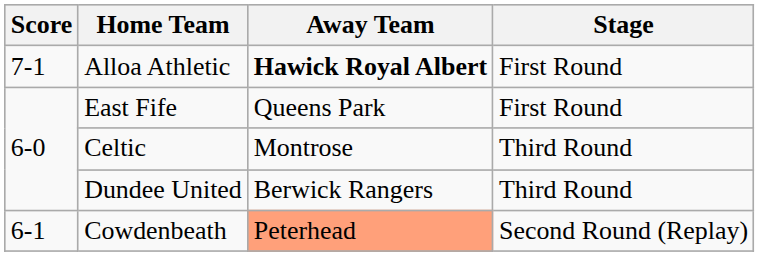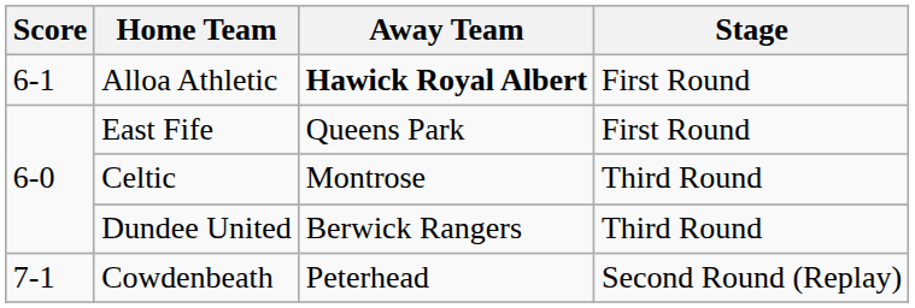Alloa Athletic | Score: 7-1 -> 6-1
Cowdenbeath | Score: 6-1 -> 7-1
Cowdenbeath | Away Team: lightsalmon background -> no background
